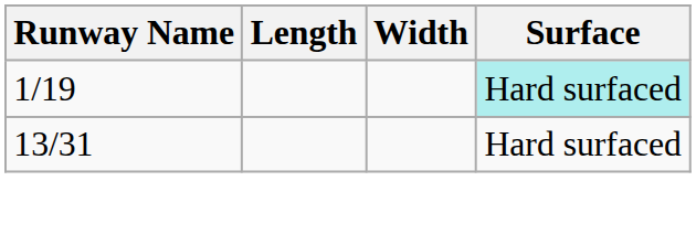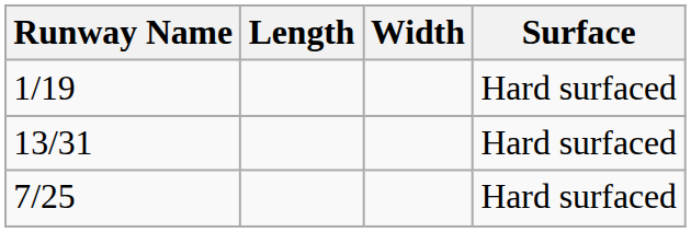1/19 | Surface: paleturquoise background -> no background
+ row: 7/25 | Hard surfaced
